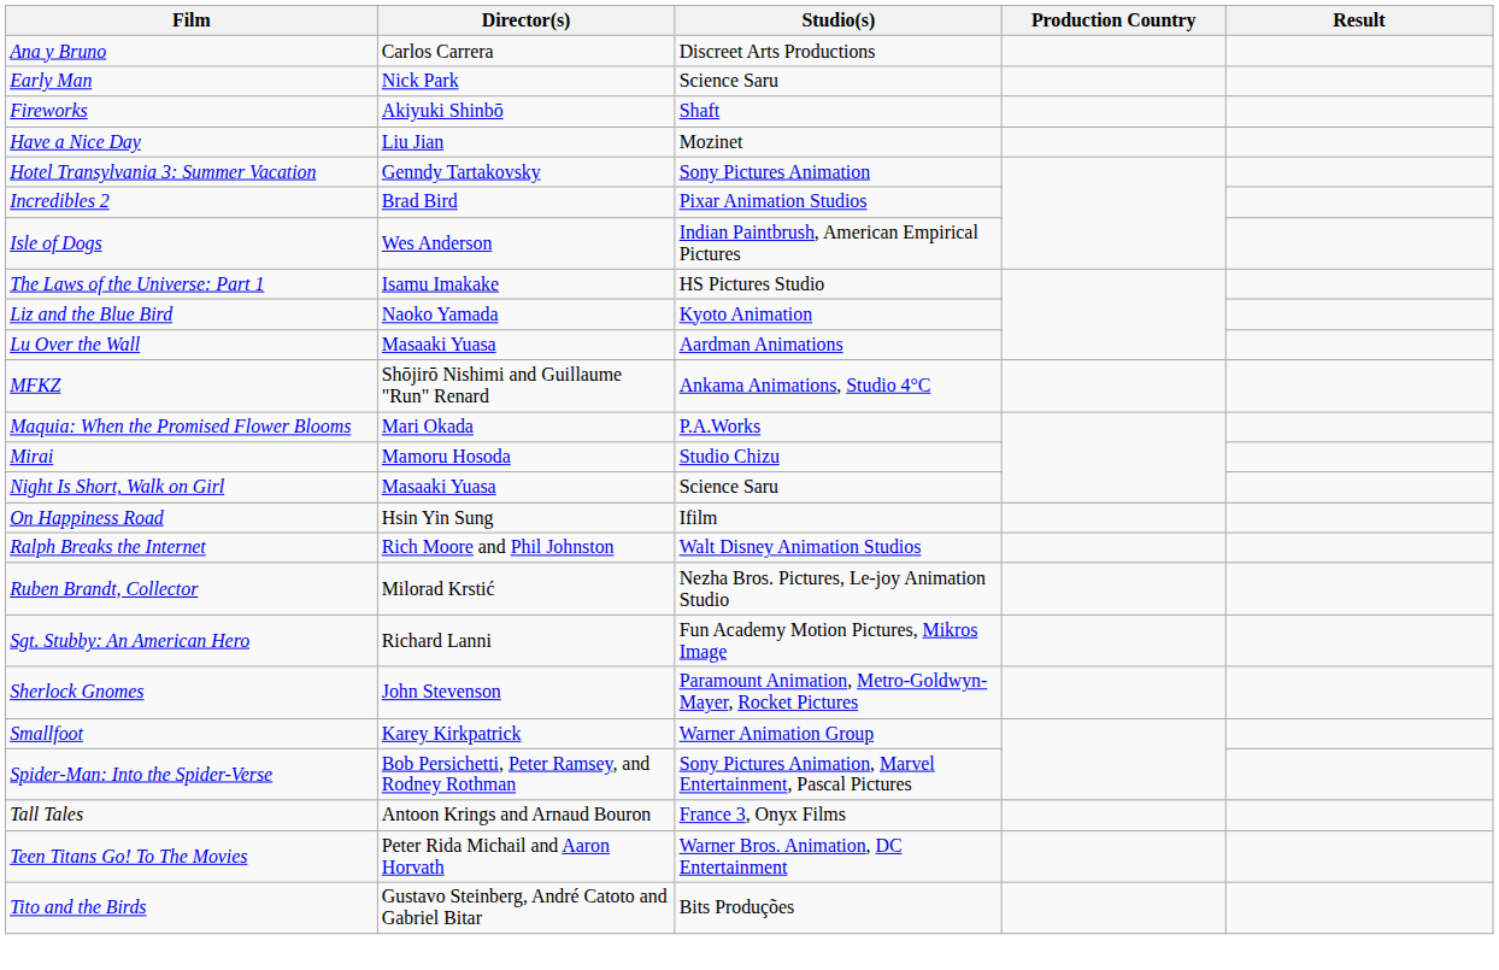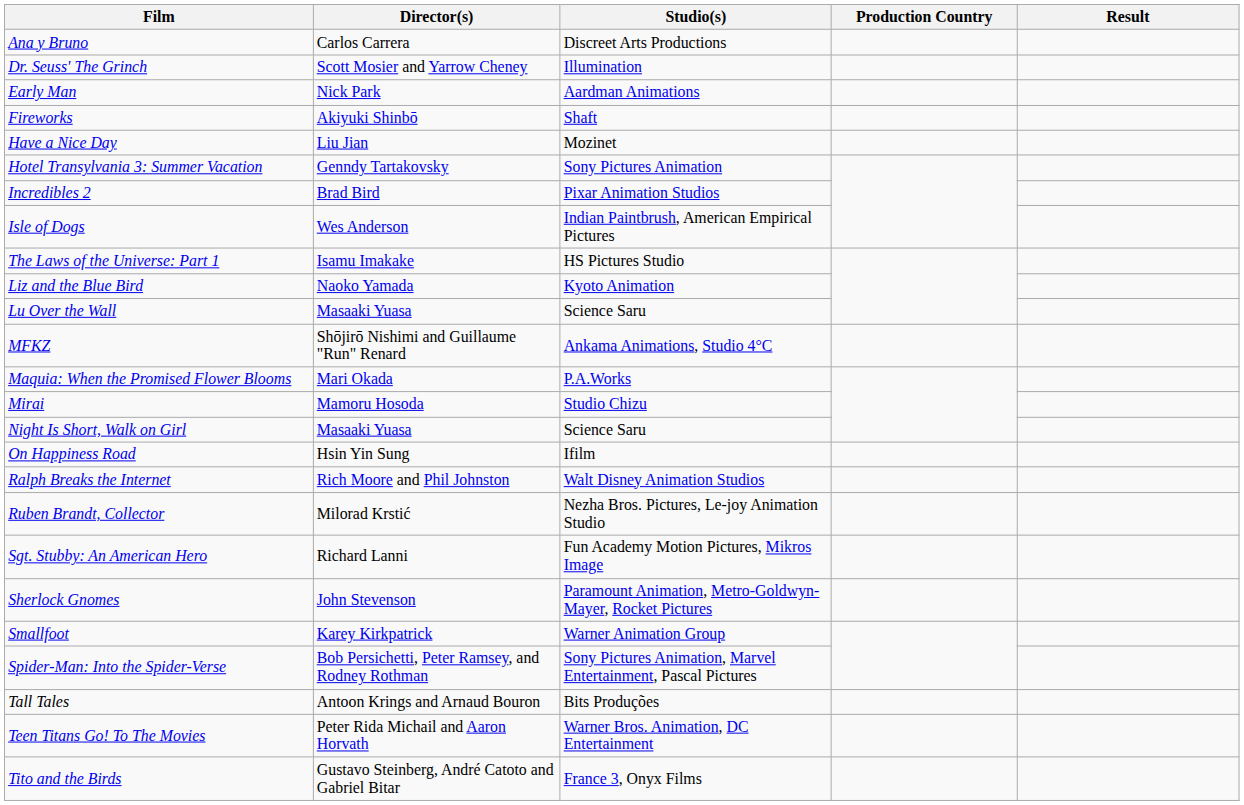+ row: Dr. Seuss' The Grinch | Scott Mosier and Yarrow Cheney | Illumination
Early Man | Studio(s): Science Saru -> Aardman Animations
Lu Over the Wall | Studio(s): Aardman Animations -> Science Saru
Tall Tales | Studio(s): France 3, Onyx Films -> Bits Produções
Tito and the Birds | Studio(s): Bits Produções -> France 3, Onyx Films
